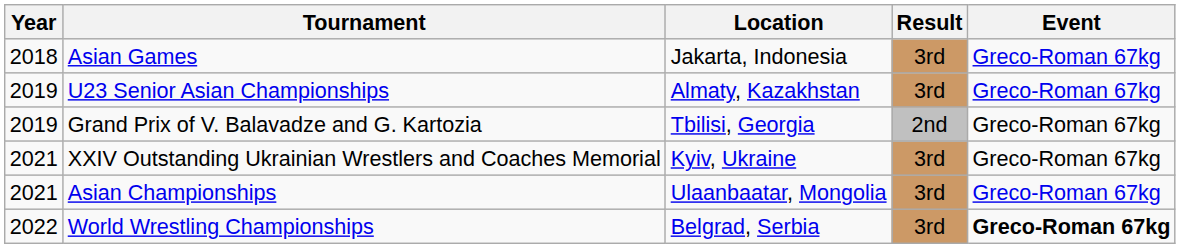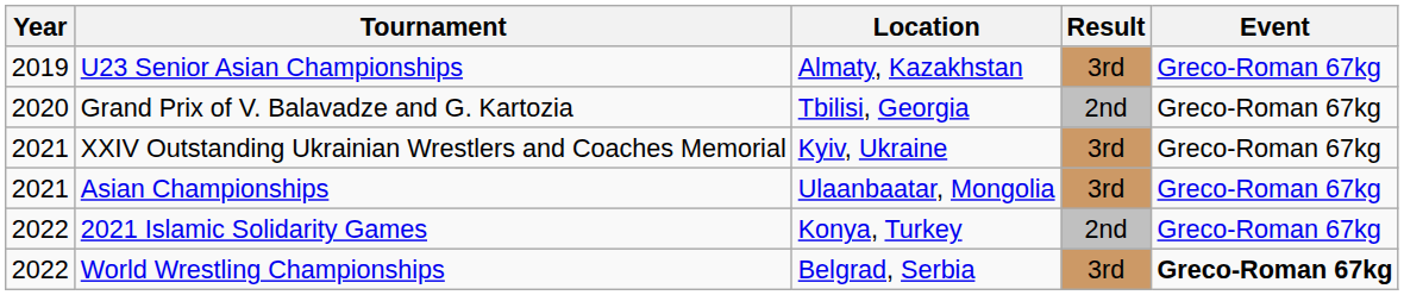- row: 2018 | Asian Games | Jakarta, Indonesia | 3rd | Greco-Roman 67kg
Grand Prix of V. Balavadze and G. Kartozia | Year: 2019 -> 2020
+ row: 2022 | 2021 Islamic Solidarity Games | Konya, Turkey | 2nd | Greco-Roman 67kg
